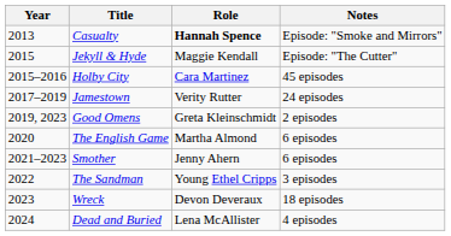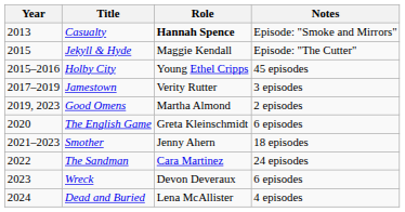Holby City | Role: Cara Martinez -> Young Ethel Cripps
Jamestown | Notes: 24 episodes -> 3 episodes
Good Omens | Role: Greta Kleinschmidt -> Martha Almond
The English Game | Role: Martha Almond -> Greta Kleinschmidt
Smother | Notes: 6 episodes -> 18 episodes
The Sandman | Role: Young Ethel Cripps -> Cara Martinez
The Sandman | Notes: 3 episodes -> 24 episodes
Wreck | Notes: 18 episodes -> 6 episodes
